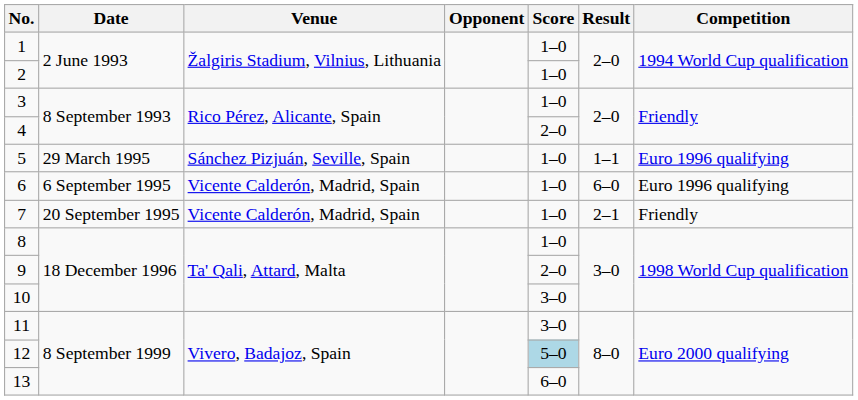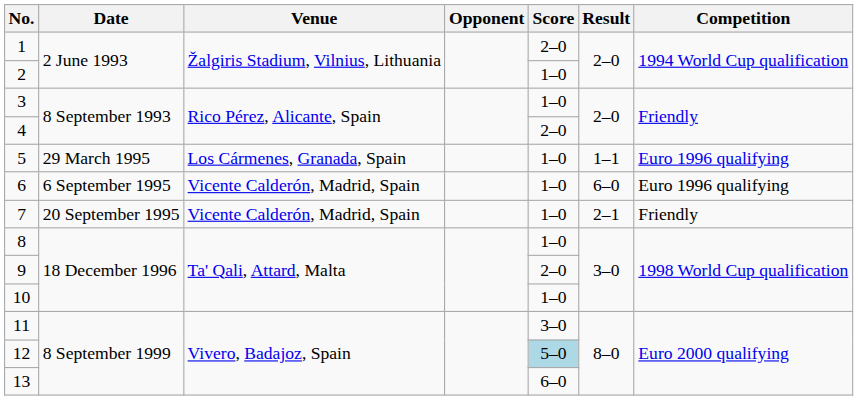1 | Score: 1–0 -> 2–0
5 | Venue: Sánchez Pizjuán, Seville, Spain -> Los Cármenes, Granada, Spain
10 | Score: 3–0 -> 1–0
